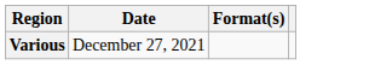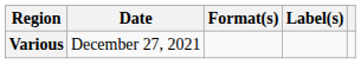+ column: Label(s)
